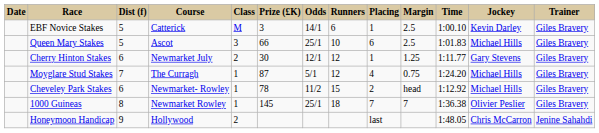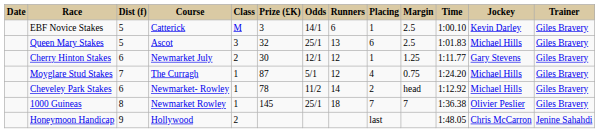Queen Mary Stakes | Prize (£K): 66 -> 32
Queen Mary Stakes | Runners: 10 -> 13
Cheveley Park Stakes | Runners: 15 -> 14
